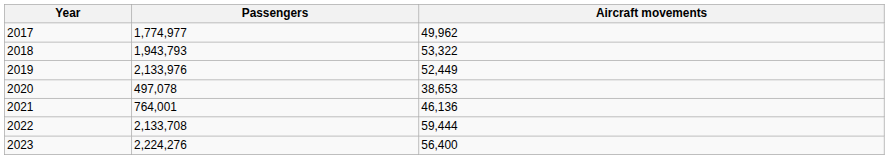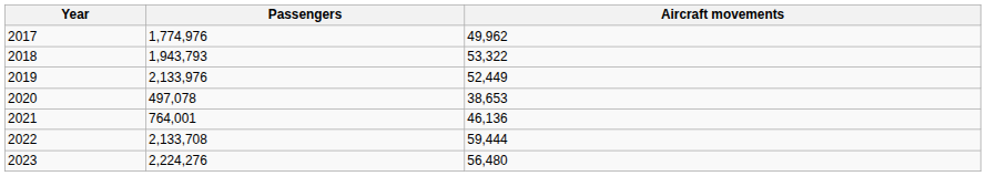2017 | Passengers: 1,774,977 -> 1,774,976
2023 | Aircraft movements: 56,400 -> 56,480
